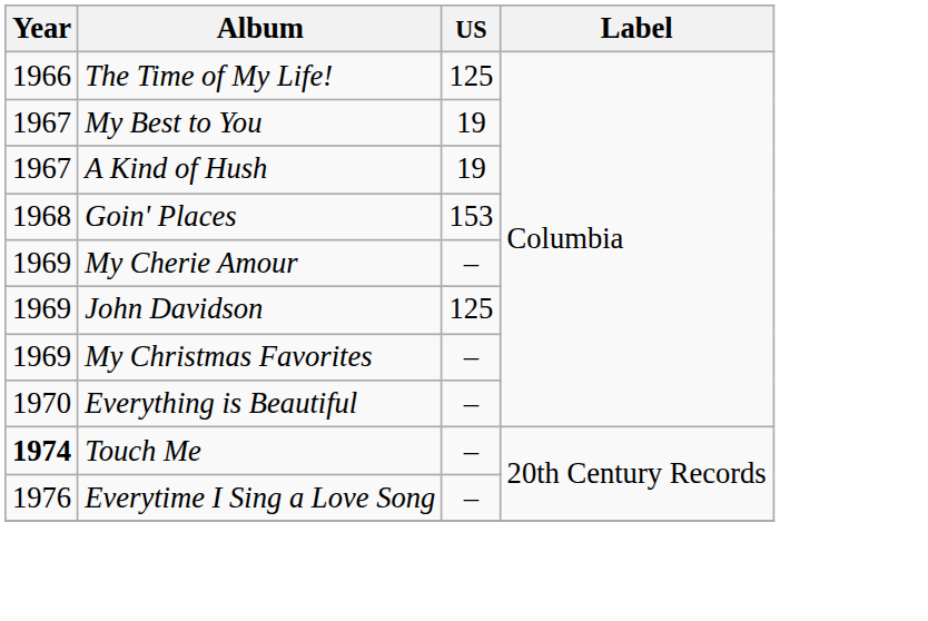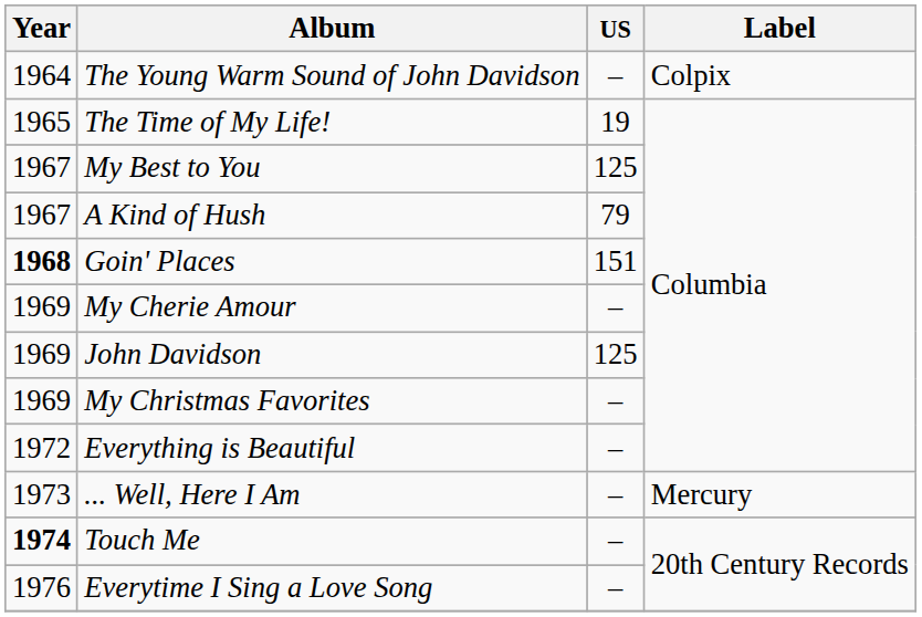+ row: 1964 | The Young Warm Sound of John Davidson | – | Colpix
The Time of My Life! | Year: 1966 -> 1965
The Time of My Life! | US: 125 -> 19
My Best to You | US: 19 -> 125
A Kind of Hush | US: 19 -> 79
Goin' Places | Year: normal -> bold
Goin' Places | US: 153 -> 151
Everything is Beautiful | Year: 1970 -> 1972
+ row: 1973 | ... Well, Here I Am | – | Mercury
